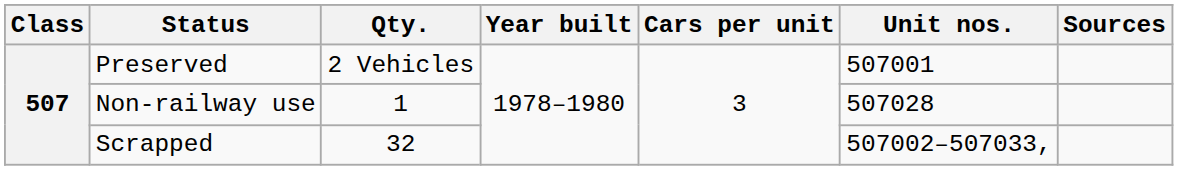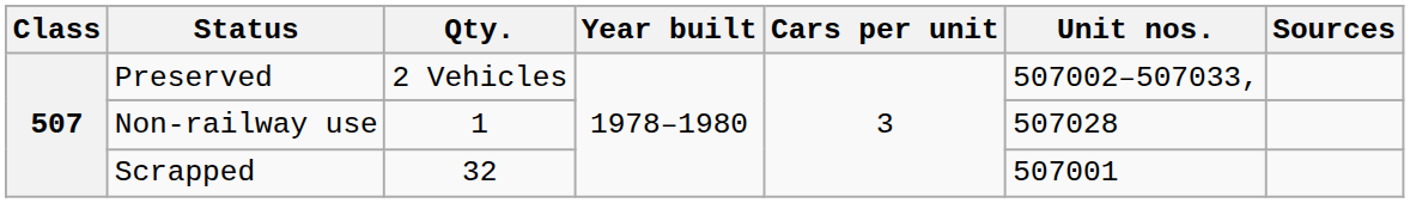Preserved | Unit nos.: 507001 -> 507002–507033,
Scrapped | Unit nos.: 507002–507033, -> 507001
